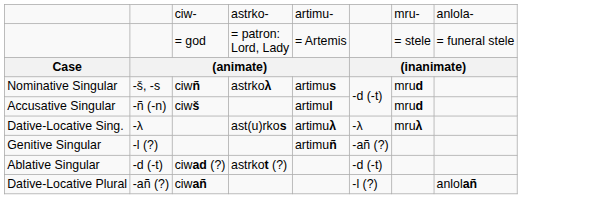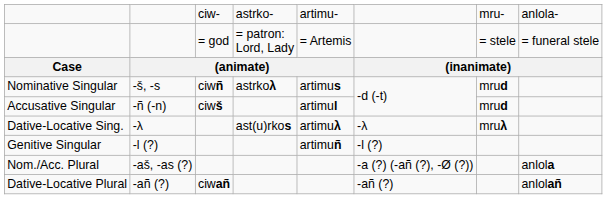Genitive Singular | column 6: -añ (?) -> -l (?)
- row: Ablative Singular | -d (-t) | ciwad (?) | astrkot (?) | -d (-t)
+ row: Nom./Acc. Plural | -aš, -as (?) | -a (?) (-añ (?), -Ø (?)) | anlola
Dative-Locative Plural | column 6: -l (?) -> -añ (?)
